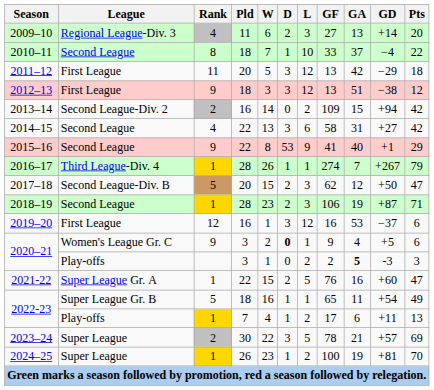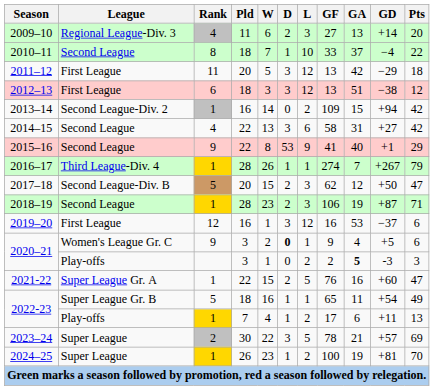2012–13 | Rank: 9 -> 6
2013–14 | Rank: 2 -> 1
